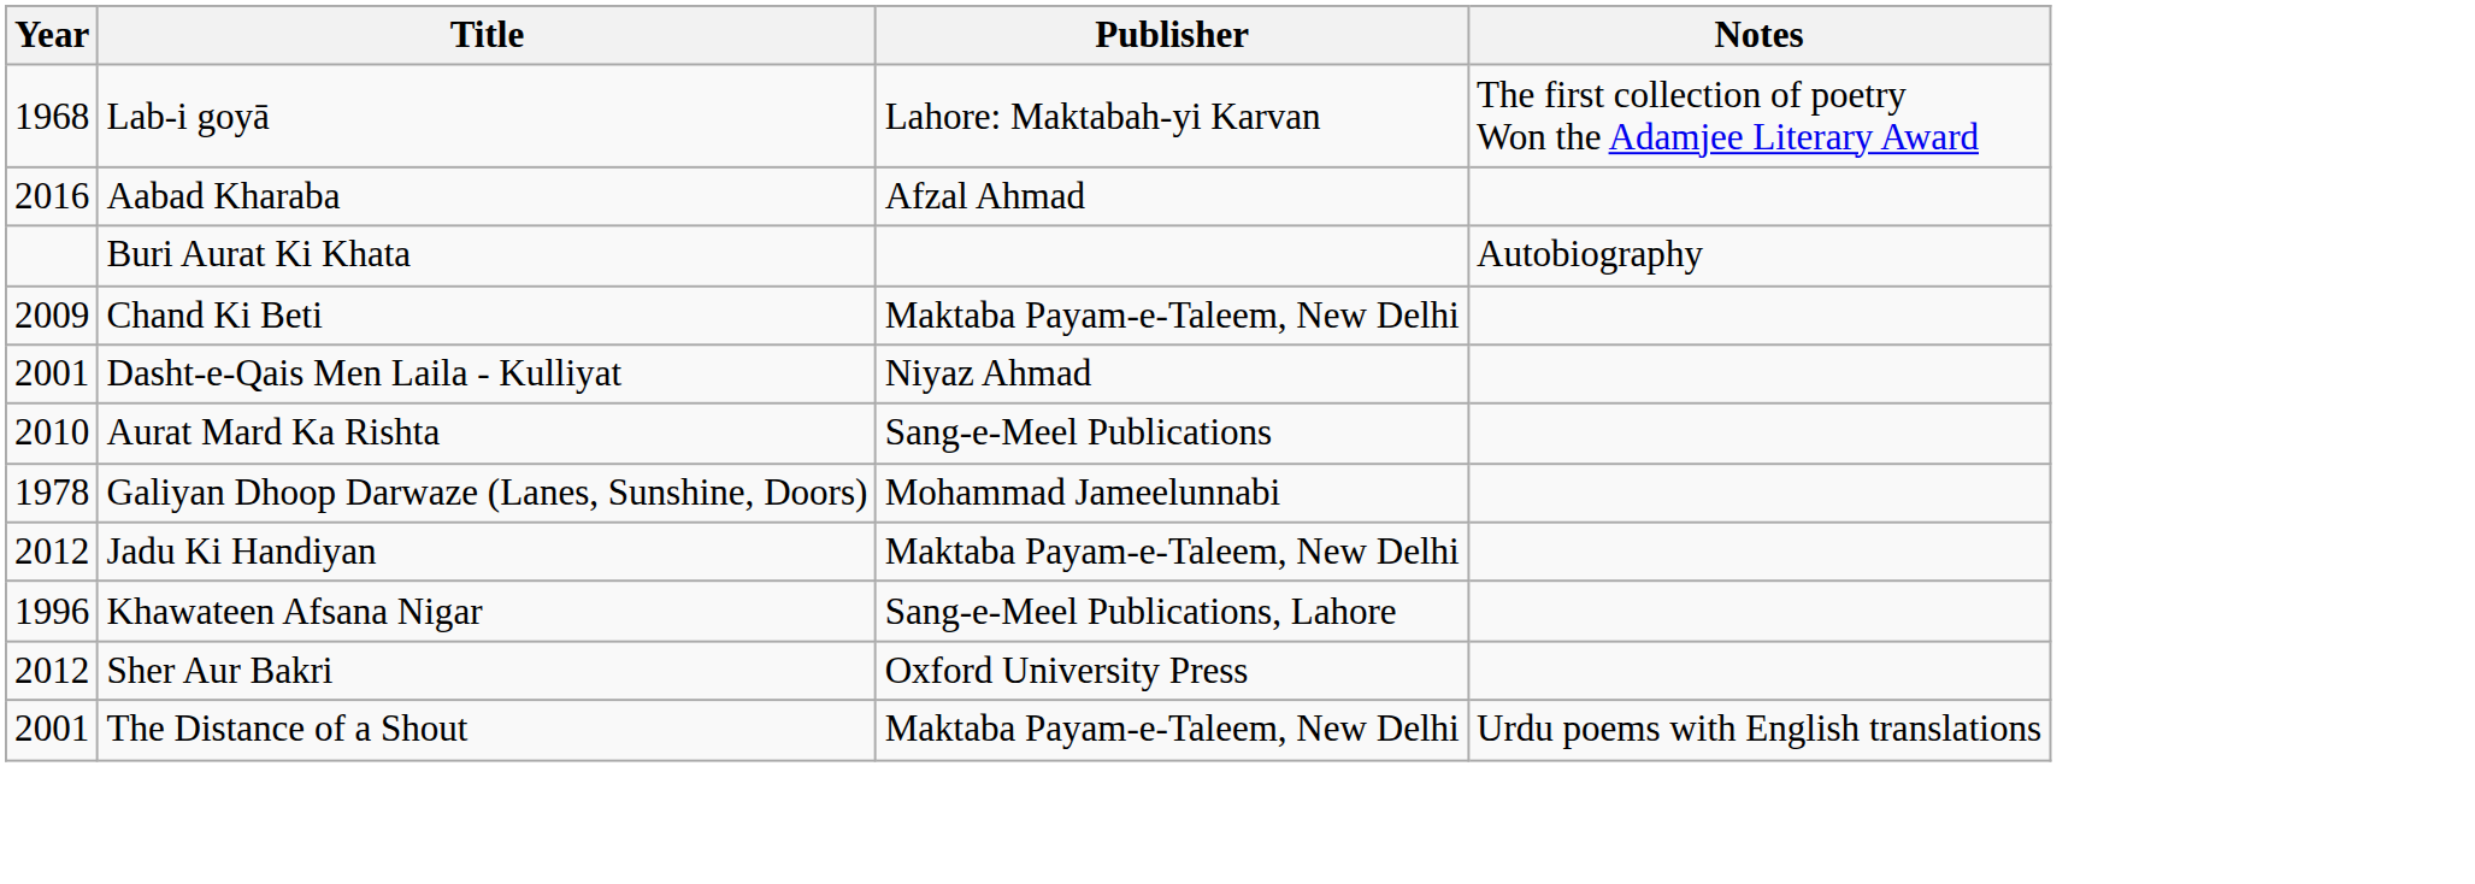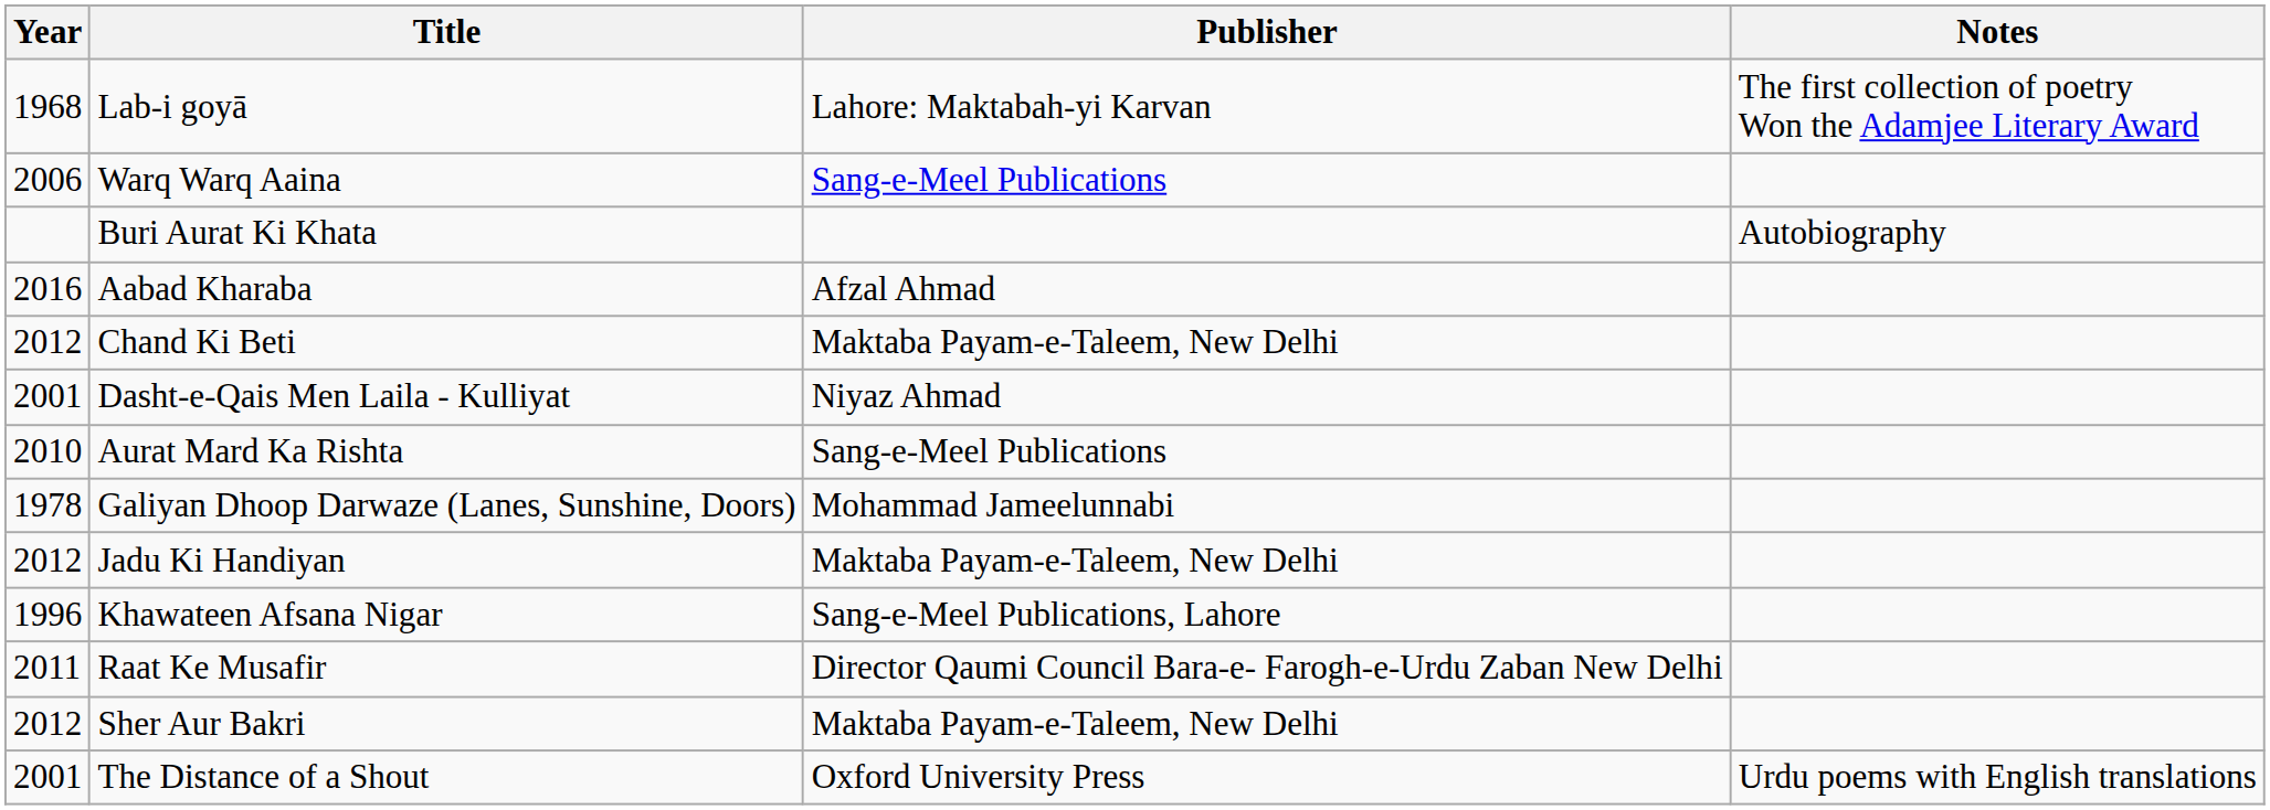+ row: 2006 | Warq Warq Aaina | Sang-e-Meel Publications
rows swapped: Aabad Kharaba <-> Buri Aurat Ki Khata
Chand Ki Beti | Year: 2009 -> 2012
+ row: 2011 | Raat Ke Musafir | Director Qaumi Council Bara-e- Farogh-e-Urdu Zaban New Delhi
Sher Aur Bakri | Publisher: Oxford University Press -> Maktaba Payam-e-Taleem, New Delhi
The Distance of a Shout | Publisher: Maktaba Payam-e-Taleem, New Delhi -> Oxford University Press
